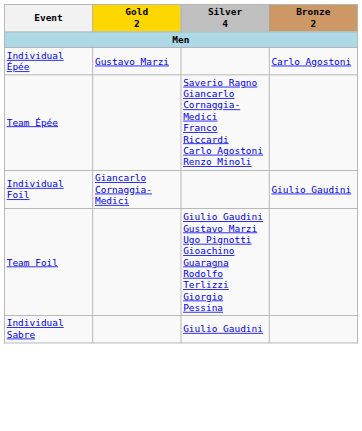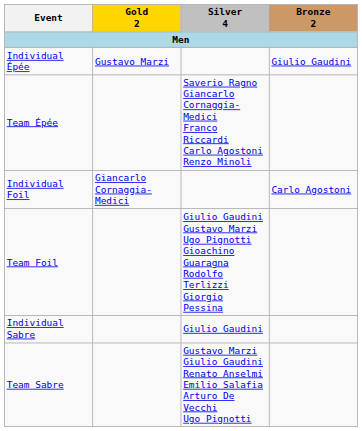Individual Épée | Bronze 2: Carlo Agostoni -> Giulio Gaudini
Individual Foil | Bronze 2: Giulio Gaudini -> Carlo Agostoni
+ row: Team Sabre | Gustavo Marzi Giulio Gaudini Renato Anselmi Emilio Salafia Arturo De Vecchi Ugo Pignotti
